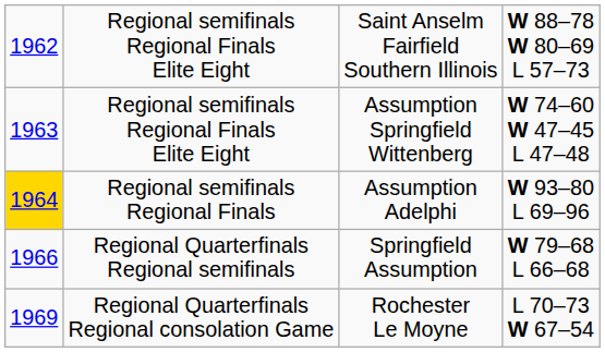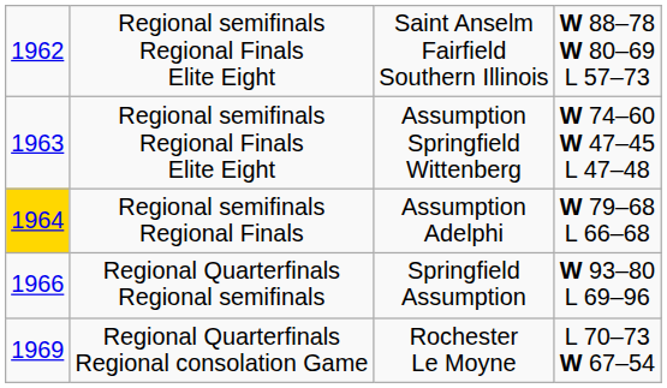Regional semifinals Regional Finals | column 4: W 93–80 L 69–96 -> W 79–68 L 66–68
Regional Quarterfinals Regional semifinals | column 4: W 79–68 L 66–68 -> W 93–80 L 69–96
